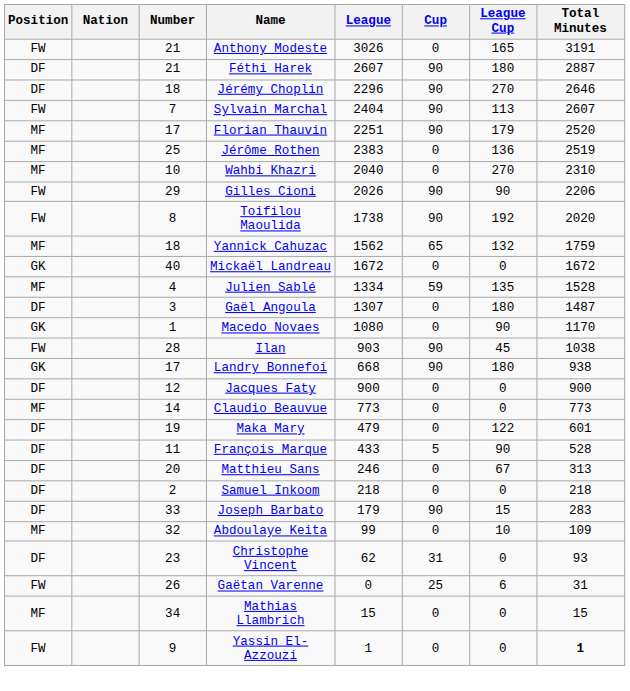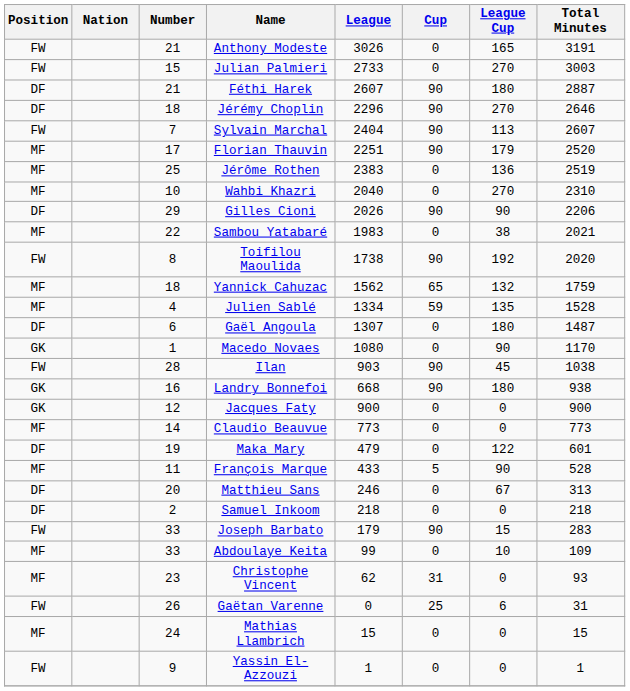+ row: FW | 15 | Julian Palmieri | 2733 | 0 | 270 | 3003
Gilles Cioni | Position: FW -> DF
+ row: MF | 22 | Sambou Yatabaré | 1983 | 0 | 38 | 2021
- row: GK | 40 | Mickaël Landreau | 1672 | 0 | 0 | 1672
Gaël Angoula | Number: 3 -> 6
Landry Bonnefoi | Number: 17 -> 16
Jacques Faty | Position: DF -> GK
François Marque | Position: DF -> MF
Joseph Barbato | Position: DF -> FW
Abdoulaye Keita | Number: 32 -> 33
Christophe Vincent | Position: DF -> MF
Mathias Llambrich | Number: 34 -> 24
Yassin El-Azzouzi | Total Minutes: bold -> normal
